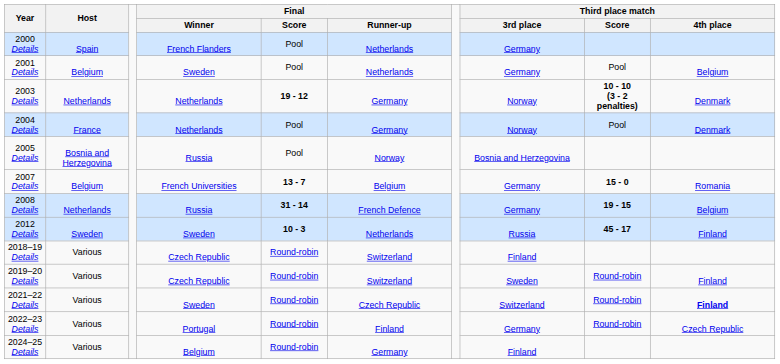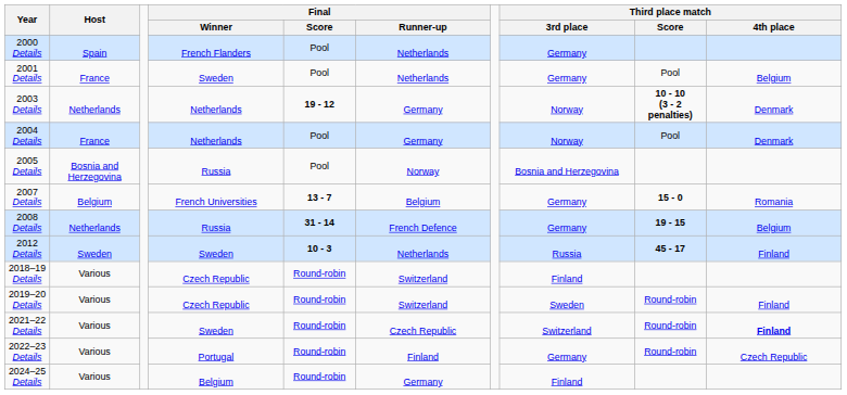2001 Details | Host: Belgium -> France
